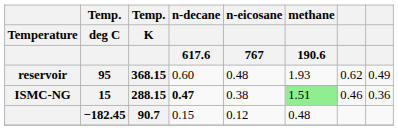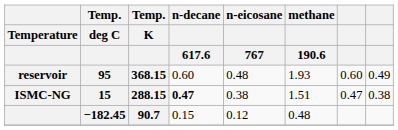reservoir | column 7: 0.62 -> 0.60
ISMC-NG | methane / 190.6: lightgreen background -> no background
ISMC-NG | column 7: 0.46 -> 0.47
ISMC-NG | column 8: 0.36 -> 0.38
